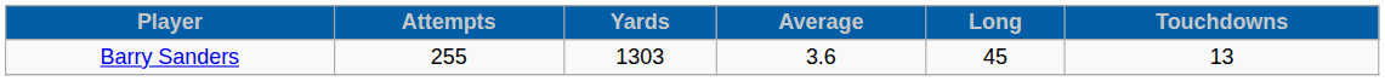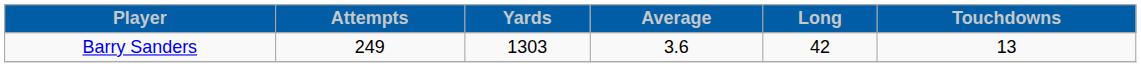Barry Sanders | Attempts: 255 -> 249
Barry Sanders | Long: 45 -> 42
